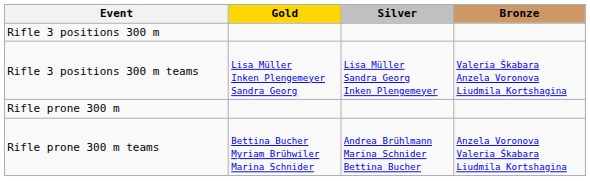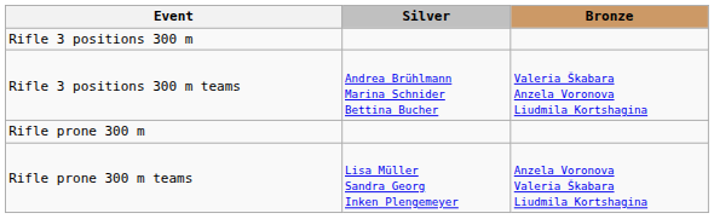- column: Gold | Lisa Müller Inken Plengemeyer Sandra Georg | Bettina Bucher Myriam Brühwiler Marina Schnider
Rifle 3 positions 300 m teams | Silver: Lisa Müller Sandra Georg Inken Plengemeyer -> Andrea Brühlmann Marina Schnider Bettina Bucher
Rifle prone 300 m teams | Silver: Andrea Brühlmann Marina Schnider Bettina Bucher -> Lisa Müller Sandra Georg Inken Plengemeyer
